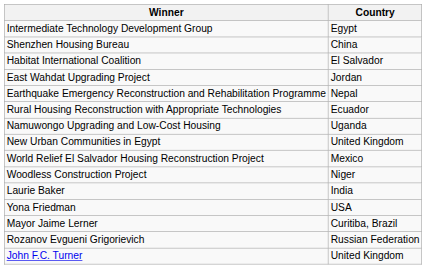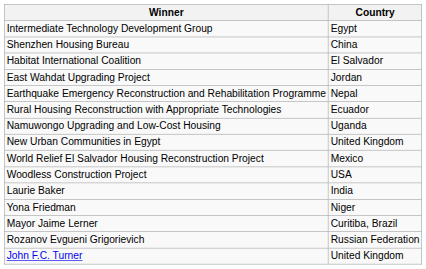Woodless Construction Project | Country: Niger -> USA
Yona Friedman | Country: USA -> Niger
